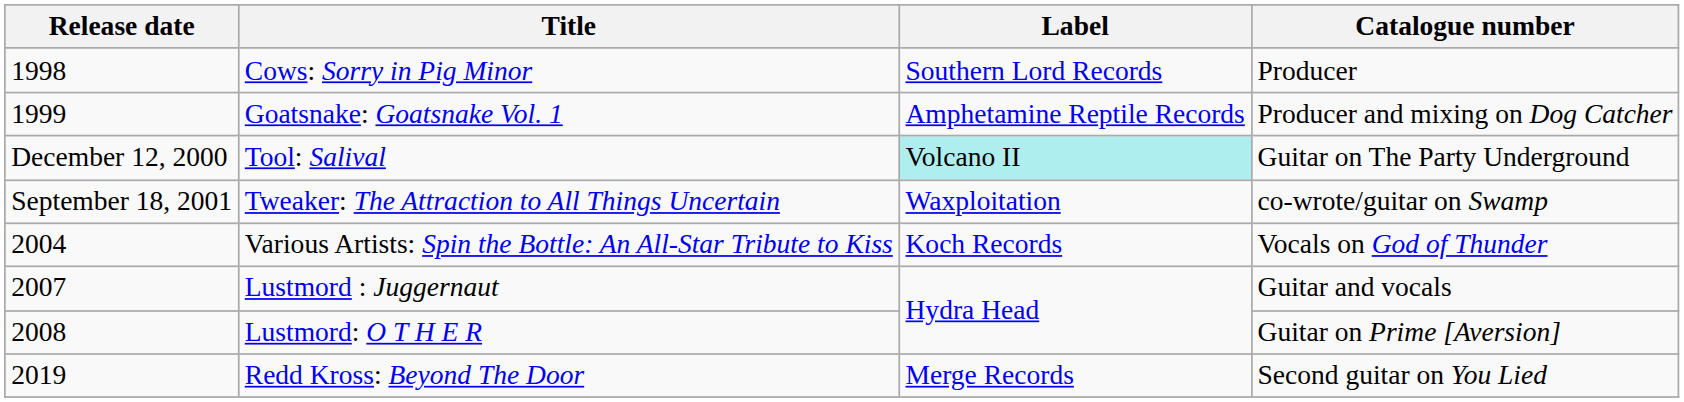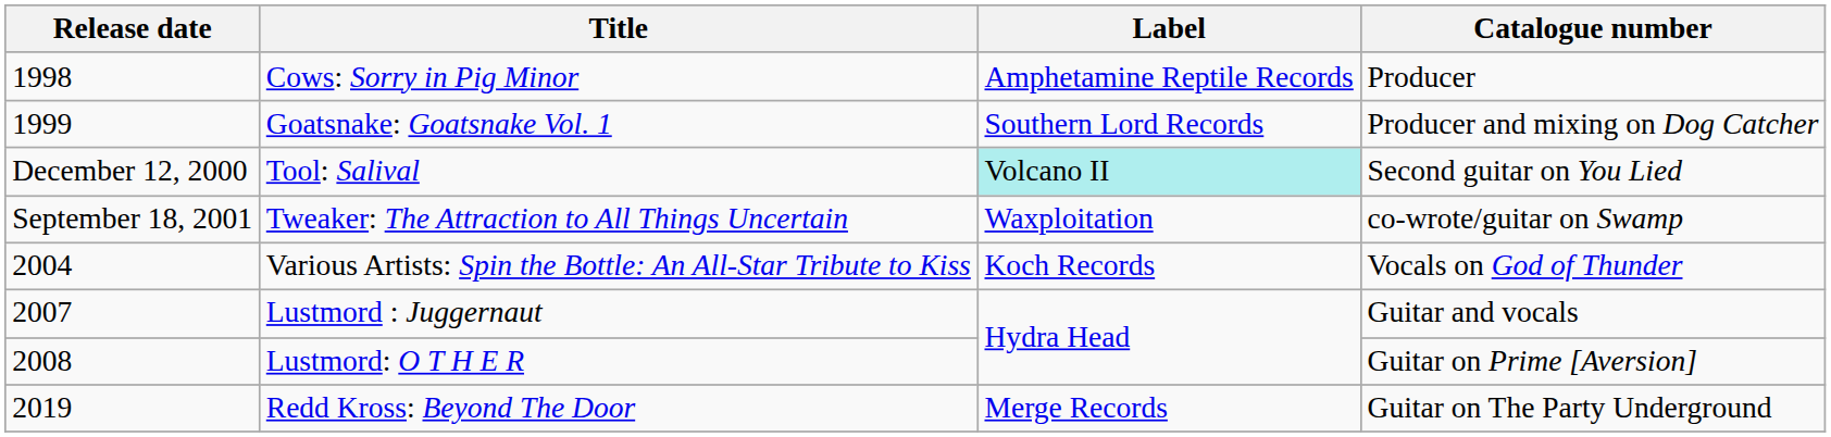Cows: Sorry in Pig Minor | Label: Southern Lord Records -> Amphetamine Reptile Records
Goatsnake: Goatsnake Vol. 1 | Label: Amphetamine Reptile Records -> Southern Lord Records
Tool: Salival | Catalogue number: Guitar on The Party Underground -> Second guitar on You Lied
Redd Kross: Beyond The Door | Catalogue number: Second guitar on You Lied -> Guitar on The Party Underground
